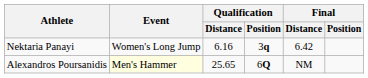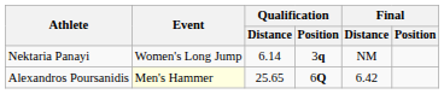Nektaria Panayi | Qualification / Distance: 6.16 -> 6.14
Nektaria Panayi | Final / Distance: 6.42 -> NM
Alexandros Poursanidis | Final / Distance: NM -> 6.42
